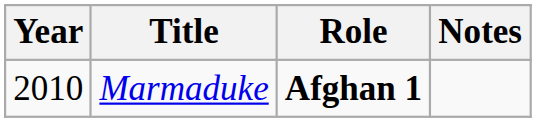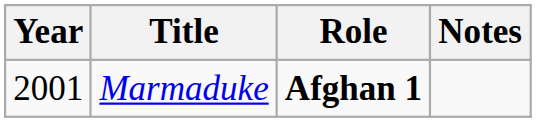Marmaduke | Year: 2010 -> 2001
